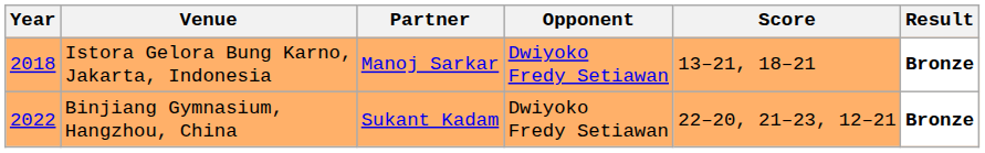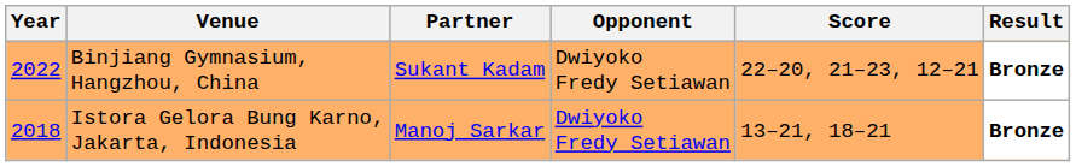rows swapped: Istora Gelora Bung Karno, Jakarta, Indonesia <-> Binjiang Gymnasium, Hangzhou, China
